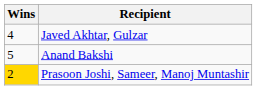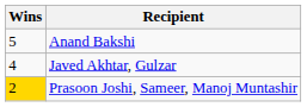rows swapped: Anand Bakshi <-> Javed Akhtar, Gulzar
